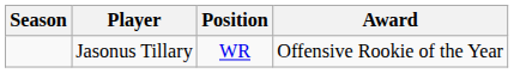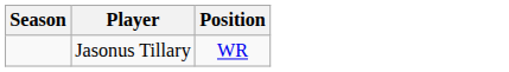- column: Award | Offensive Rookie of the Year
